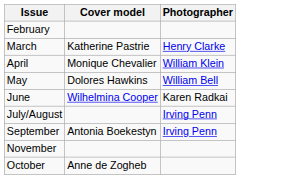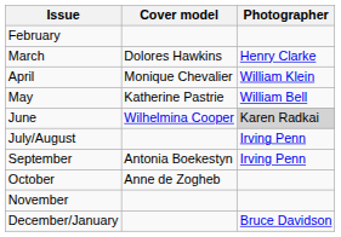March | Cover model: Katherine Pastrie -> Dolores Hawkins
May | Cover model: Dolores Hawkins -> Katherine Pastrie
June | Photographer: no background -> lightgrey background
rows swapped: October <-> November
+ row: December/January | Bruce Davidson
